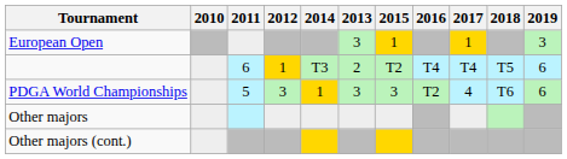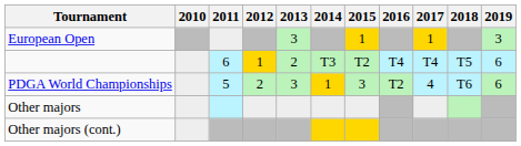columns swapped: 2013 <-> 2014
PDGA World Championships | 2012: 3 -> 2
